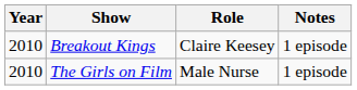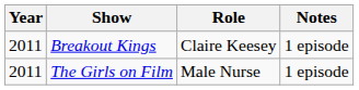Breakout Kings | Year: 2010 -> 2011
The Girls on Film | Year: 2010 -> 2011
